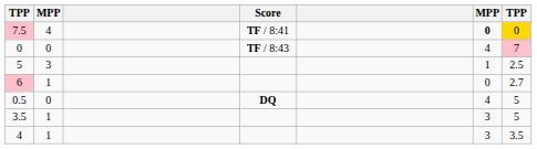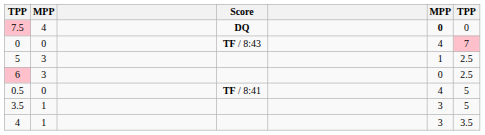7.5 | Score: TF / 8:41 -> DQ
7.5 | column 7: gold background -> no background
6 | column 2: 1 -> 3
6 | column 7: 2.7 -> 2.5
0.5 | Score: DQ -> TF / 8:41
